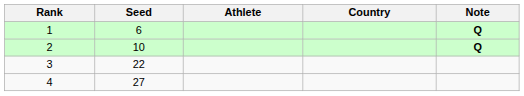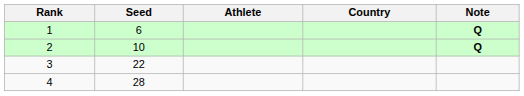4 | Seed: 27 -> 28
